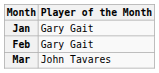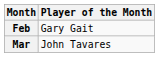- row: Jan | Gary Gait
